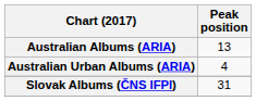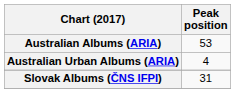Australian Albums (ARIA) | Peak position: 13 -> 53
